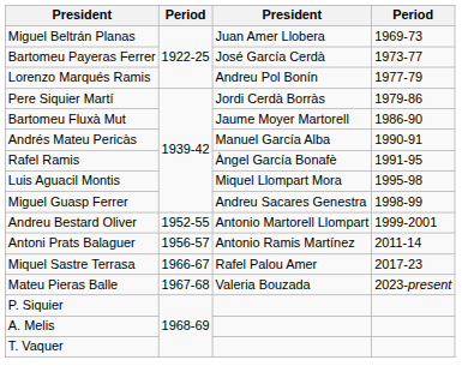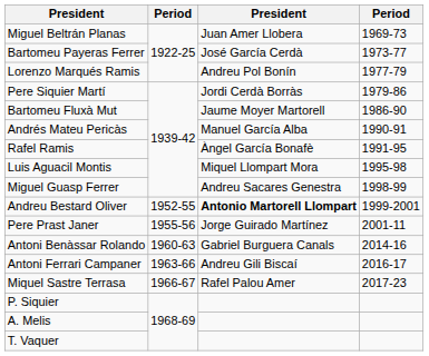Andreu Bestard Oliver | column 3: normal -> bold
+ row: Pere Prast Janer | 1955-56 | Jorge Guirado Martínez | 2001-11
- row: Antoni Prats Balaguer | 1956-57 | Antonio Ramis Martínez | 2011-14
+ row: Antoni Benàssar Rolando | 1960-63 | Gabriel Burguera Canals | 2014-16
+ row: Antoni Ferrari Campaner | 1963-66 | Andreu Gili Biscaí | 2016-17
- row: Mateu Pieras Balle | 1967-68 | Valeria Bouzada | 2023-present
